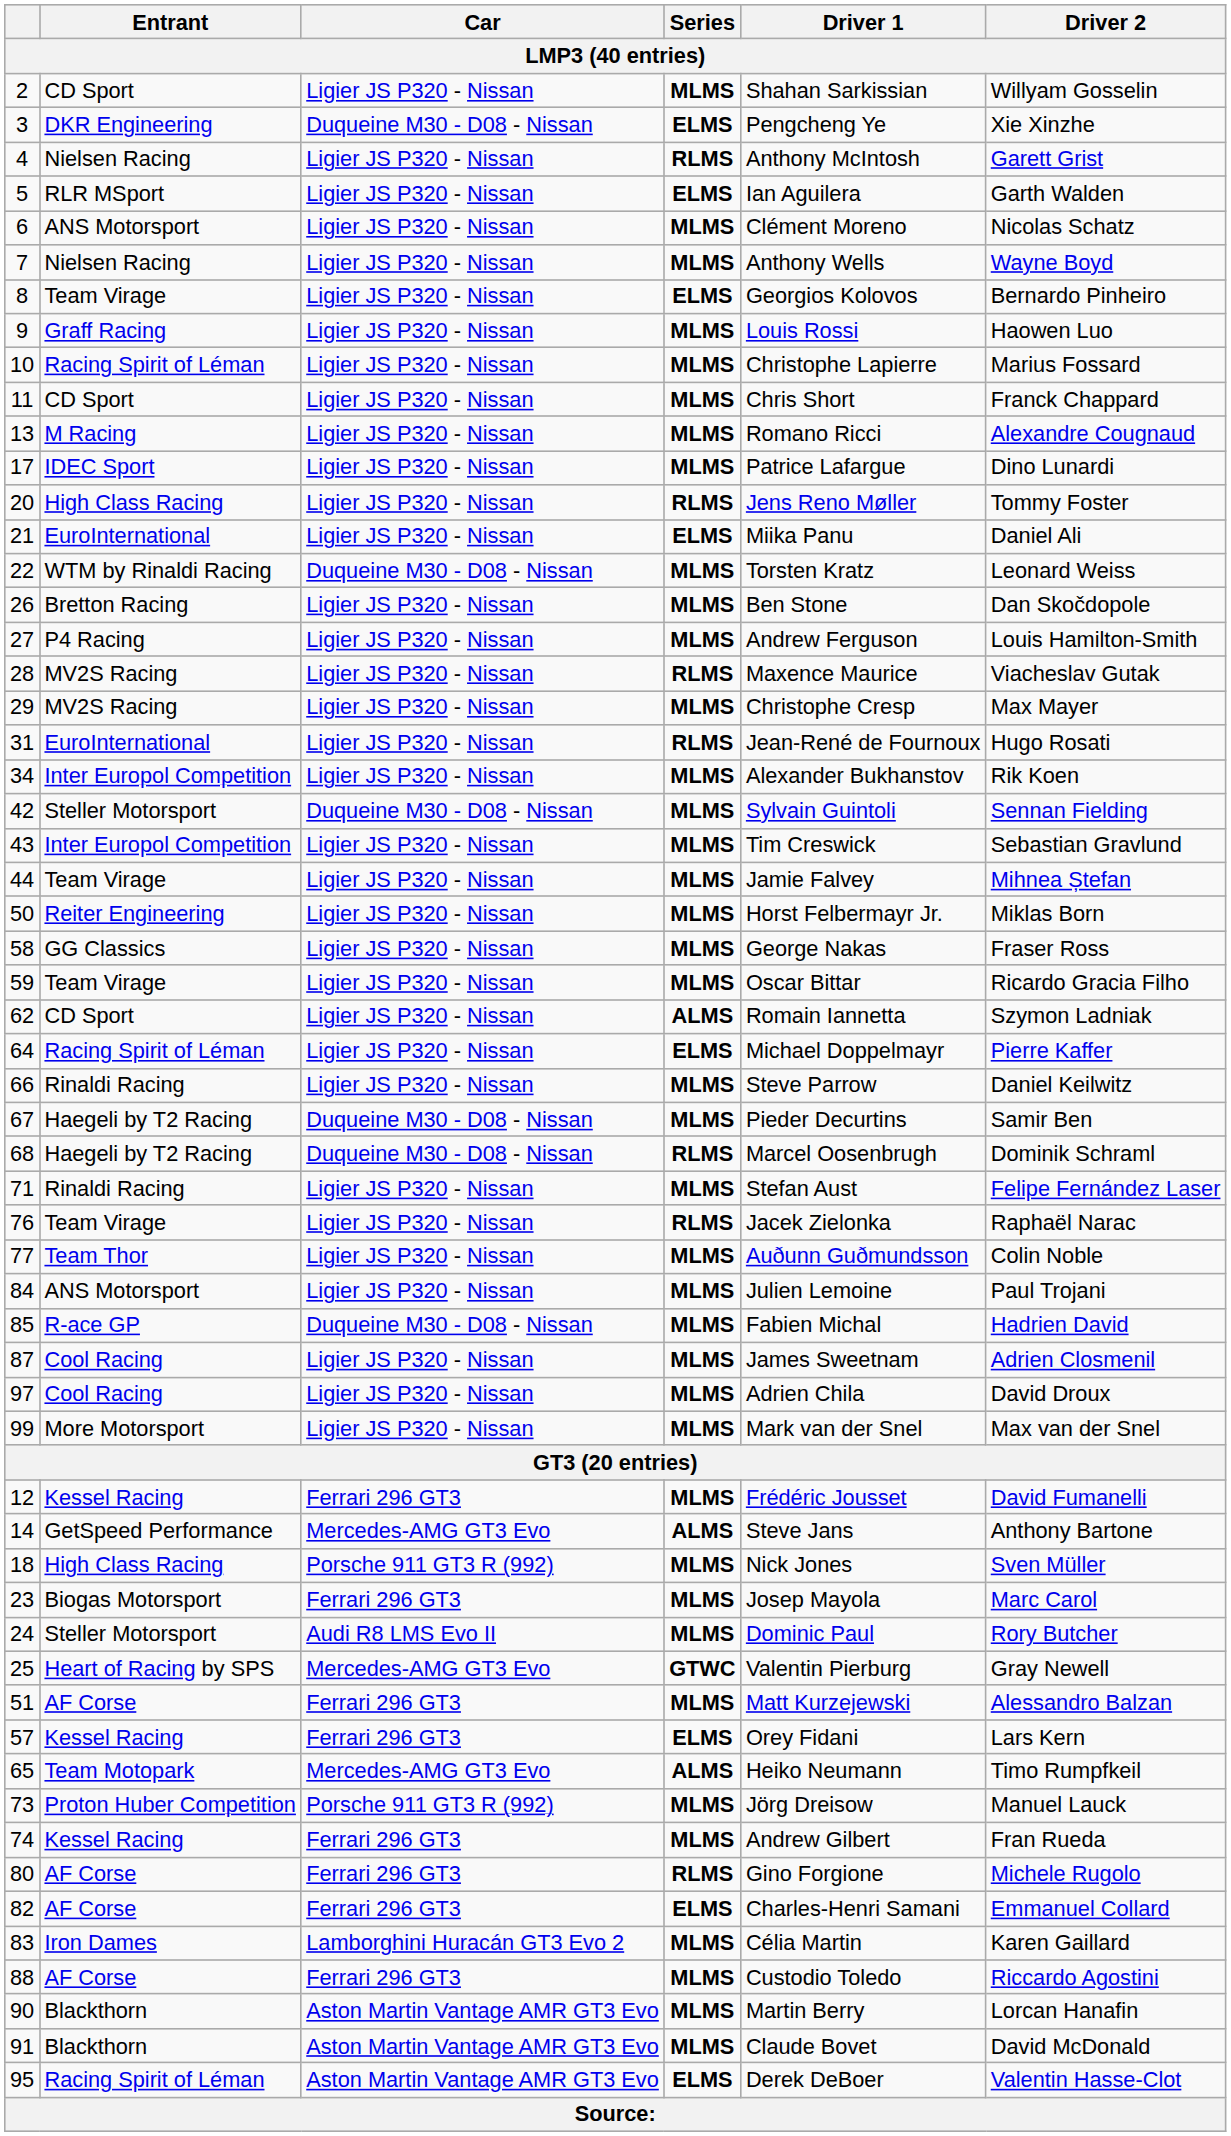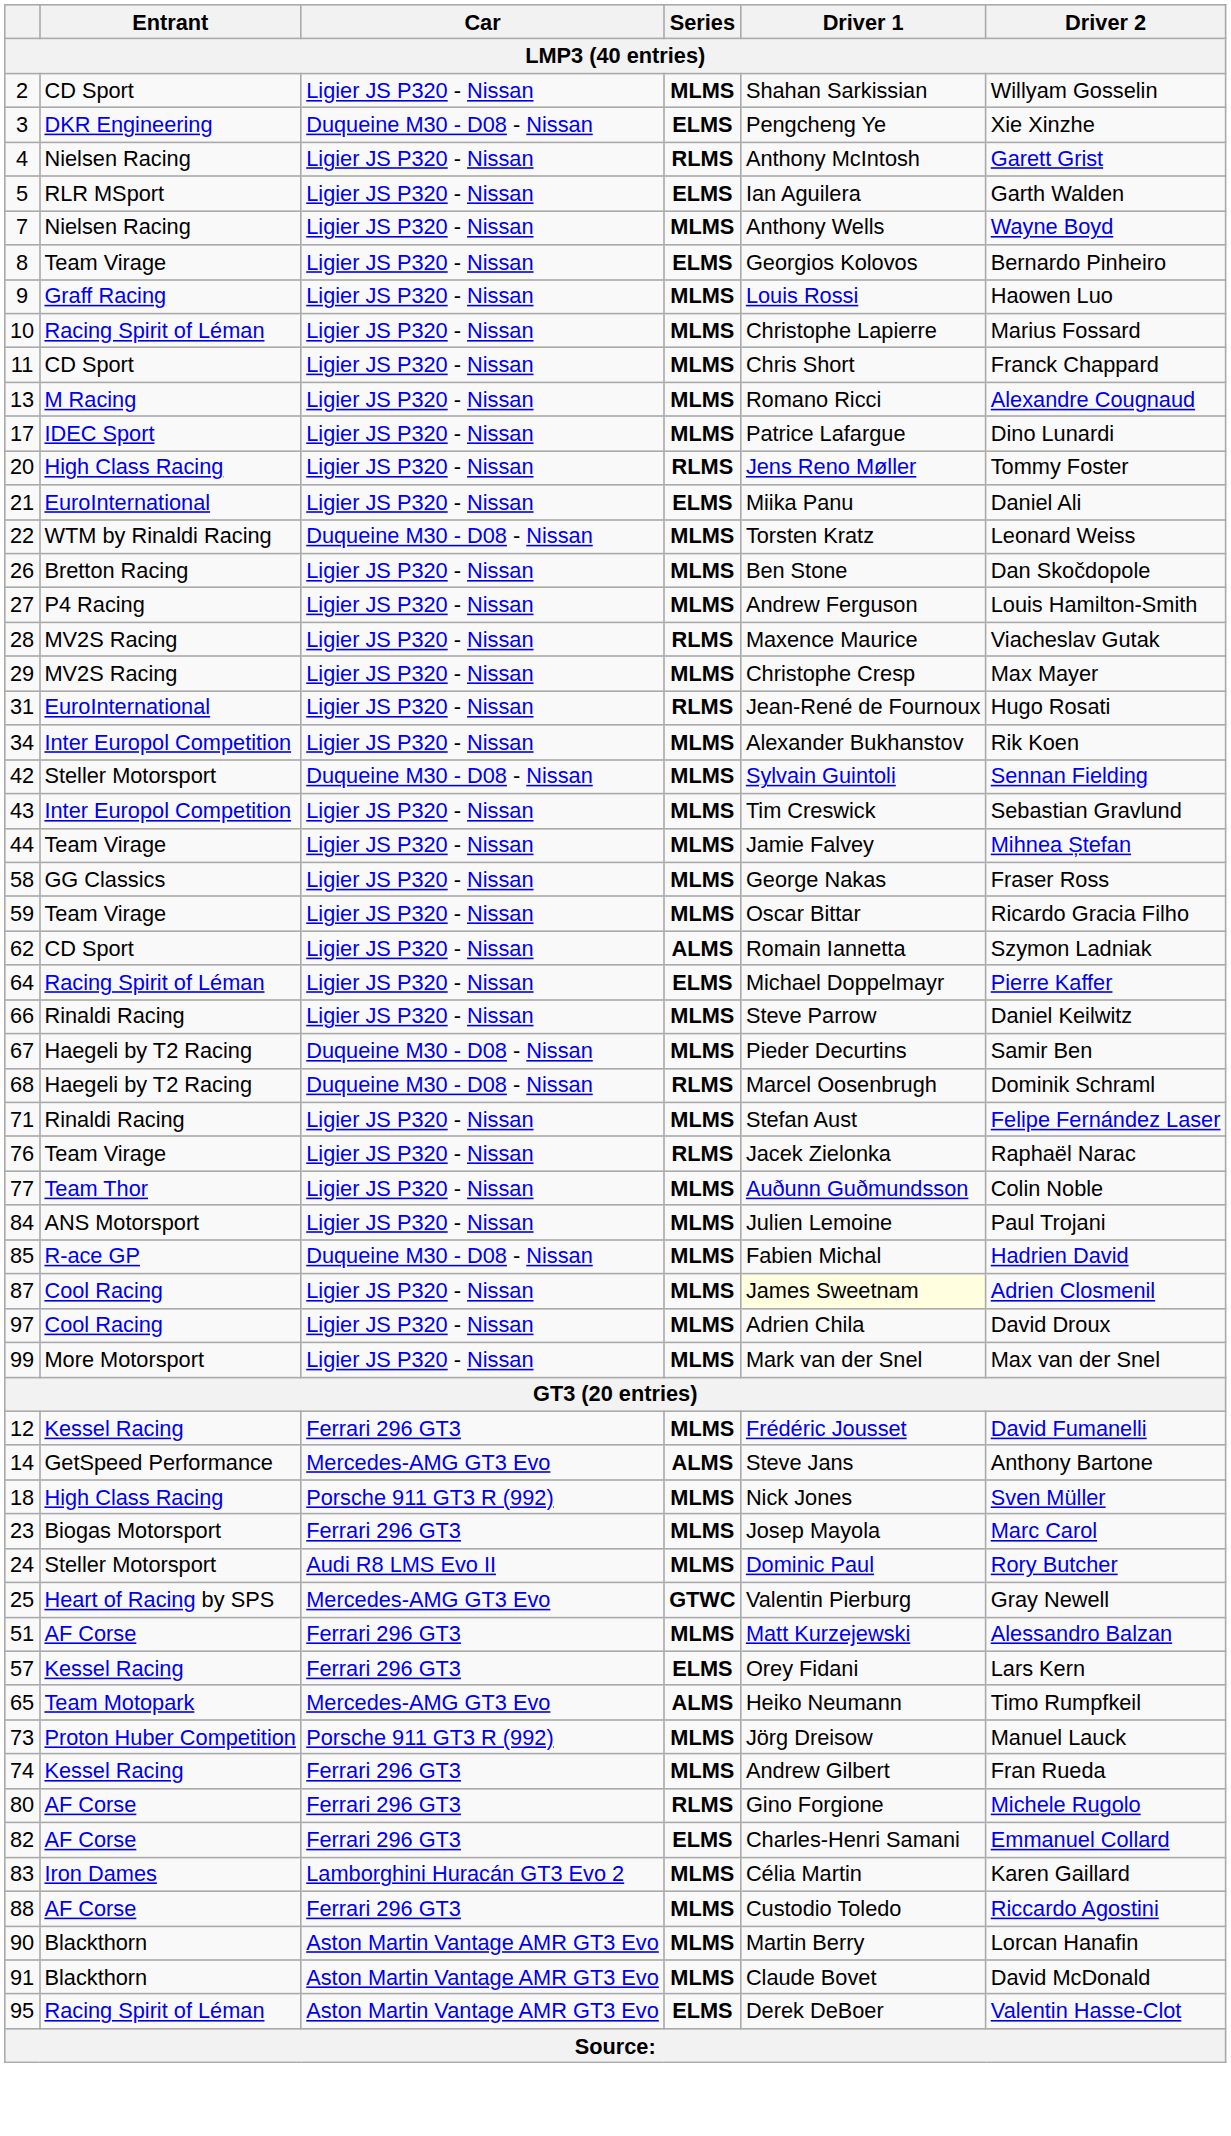- row: 6 | ANS Motorsport | Ligier JS P320 - Nissan | MLMS | Clément Moreno | Nicolas Schatz
- row: 50 | Reiter Engineering | Ligier JS P320 - Nissan | MLMS | Horst Felbermayr Jr. | Miklas Born
87 | Driver 1: no background -> lightyellow background
